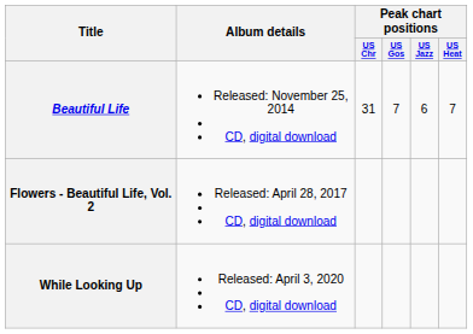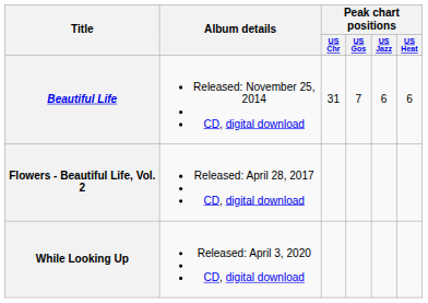Beautiful Life | Peak chart positions / US Heat: 7 -> 6
